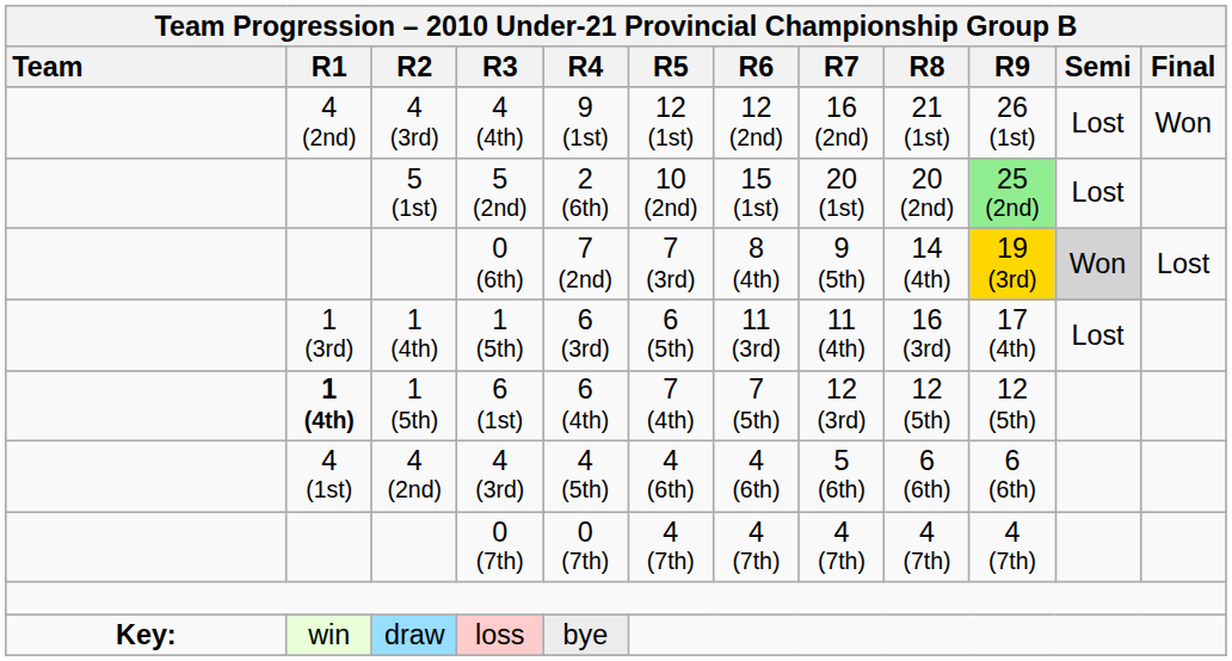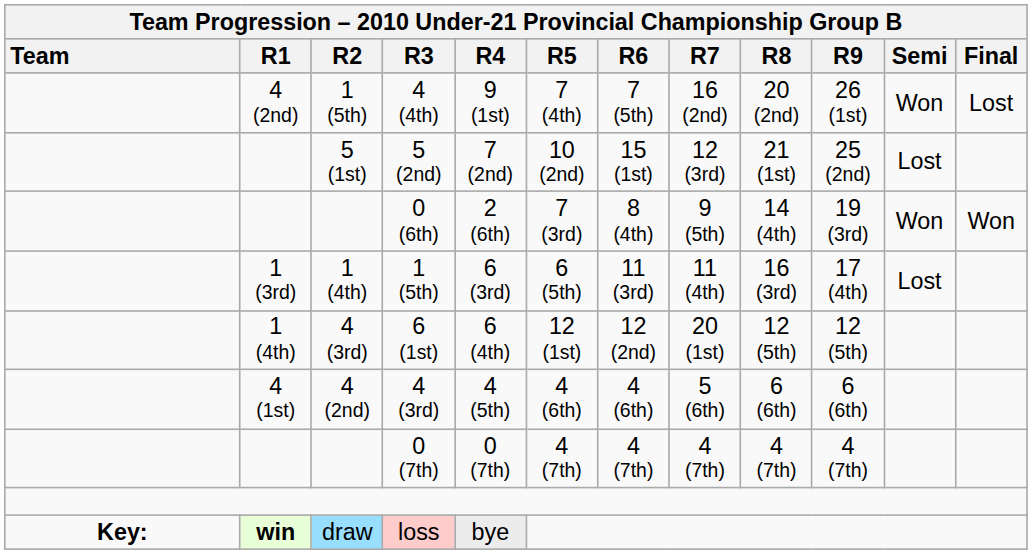4 (4th) | column 3: 4 (3rd) -> 1 (5th)
4 (4th) | column 6: 12 (1st) -> 7 (4th)
4 (4th) | column 7: 12 (2nd) -> 7 (5th)
4 (4th) | column 9: 21 (1st) -> 20 (2nd)
4 (4th) | column 11: Lost -> Won
4 (4th) | column 12: Won -> Lost
5 (2nd) | column 5: 2 (6th) -> 7 (2nd)
5 (2nd) | column 8: 20 (1st) -> 12 (3rd)
5 (2nd) | column 9: 20 (2nd) -> 21 (1st)
5 (2nd) | column 10: lightgreen background -> no background
0 (6th) | column 5: 7 (2nd) -> 2 (6th)
0 (6th) | column 10: gold background -> no background
0 (6th) | column 11: lightgrey background -> no background
0 (6th) | column 12: Lost -> Won
6 (1st) | column 2: bold -> normal
6 (1st) | column 3: 1 (5th) -> 4 (3rd)
6 (1st) | column 6: 7 (4th) -> 12 (1st)
6 (1st) | column 7: 7 (5th) -> 12 (2nd)
6 (1st) | column 8: 12 (3rd) -> 20 (1st)
loss | column 2: normal -> bold
